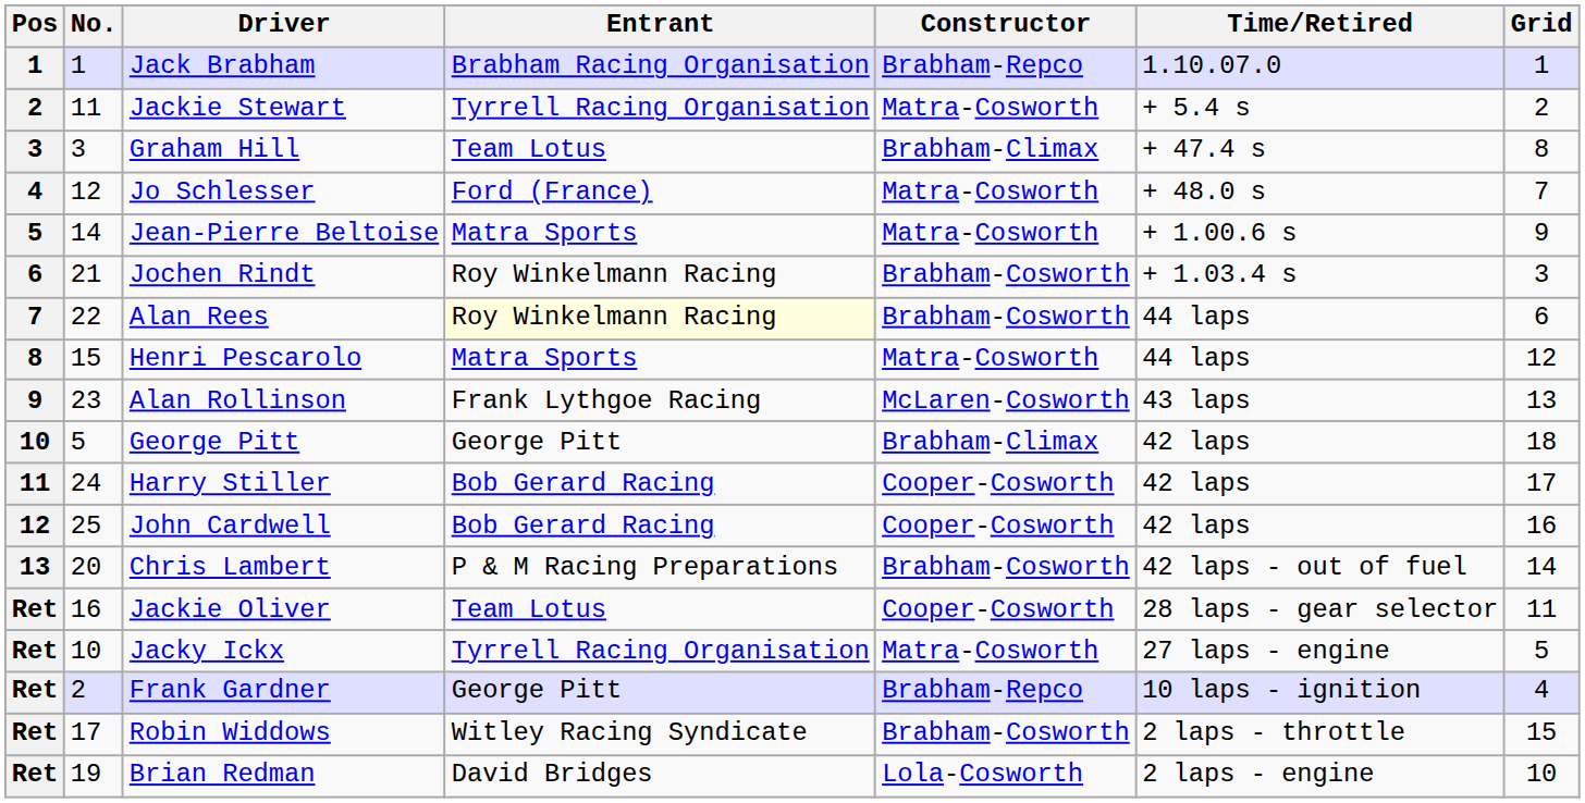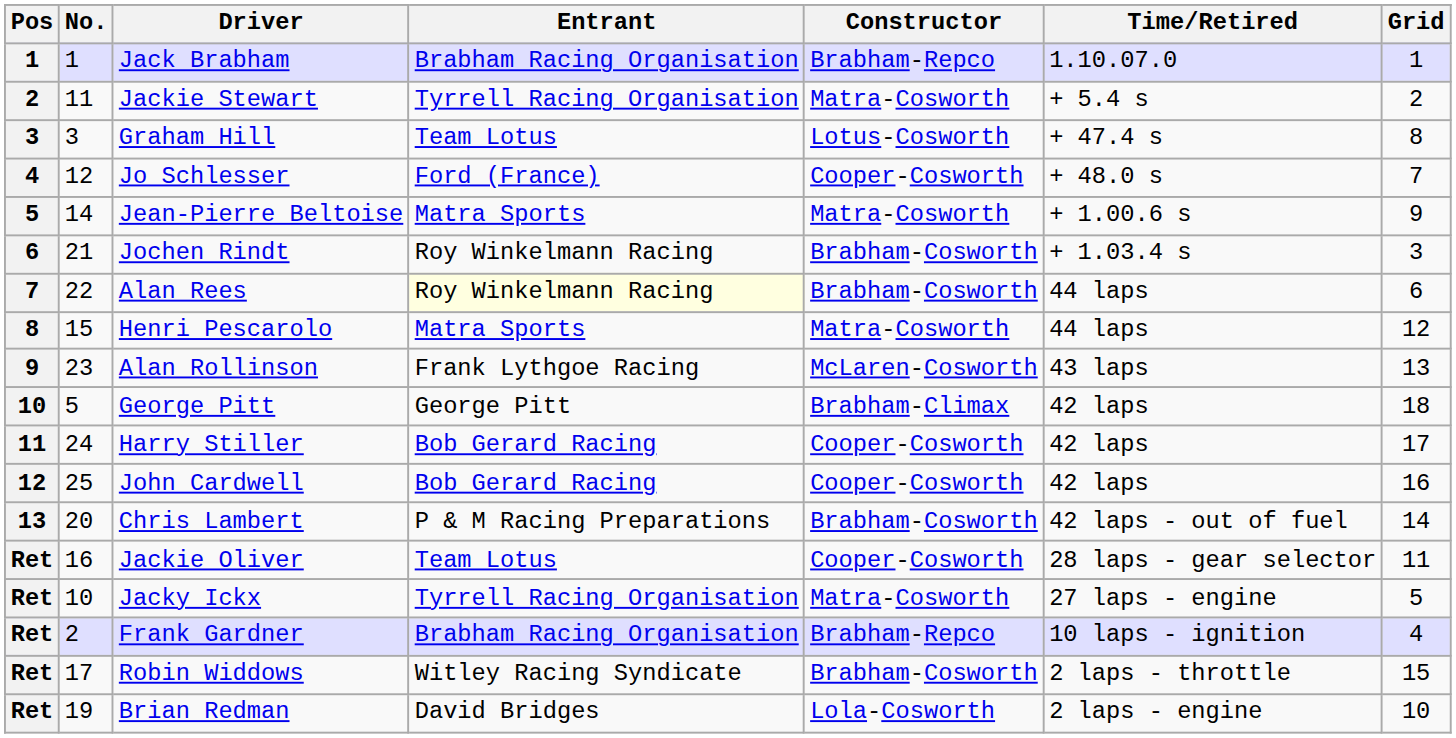Graham Hill | Constructor: Brabham-Climax -> Lotus-Cosworth
Jo Schlesser | Constructor: Matra-Cosworth -> Cooper-Cosworth
Frank Gardner | Entrant: George Pitt -> Brabham Racing Organisation
